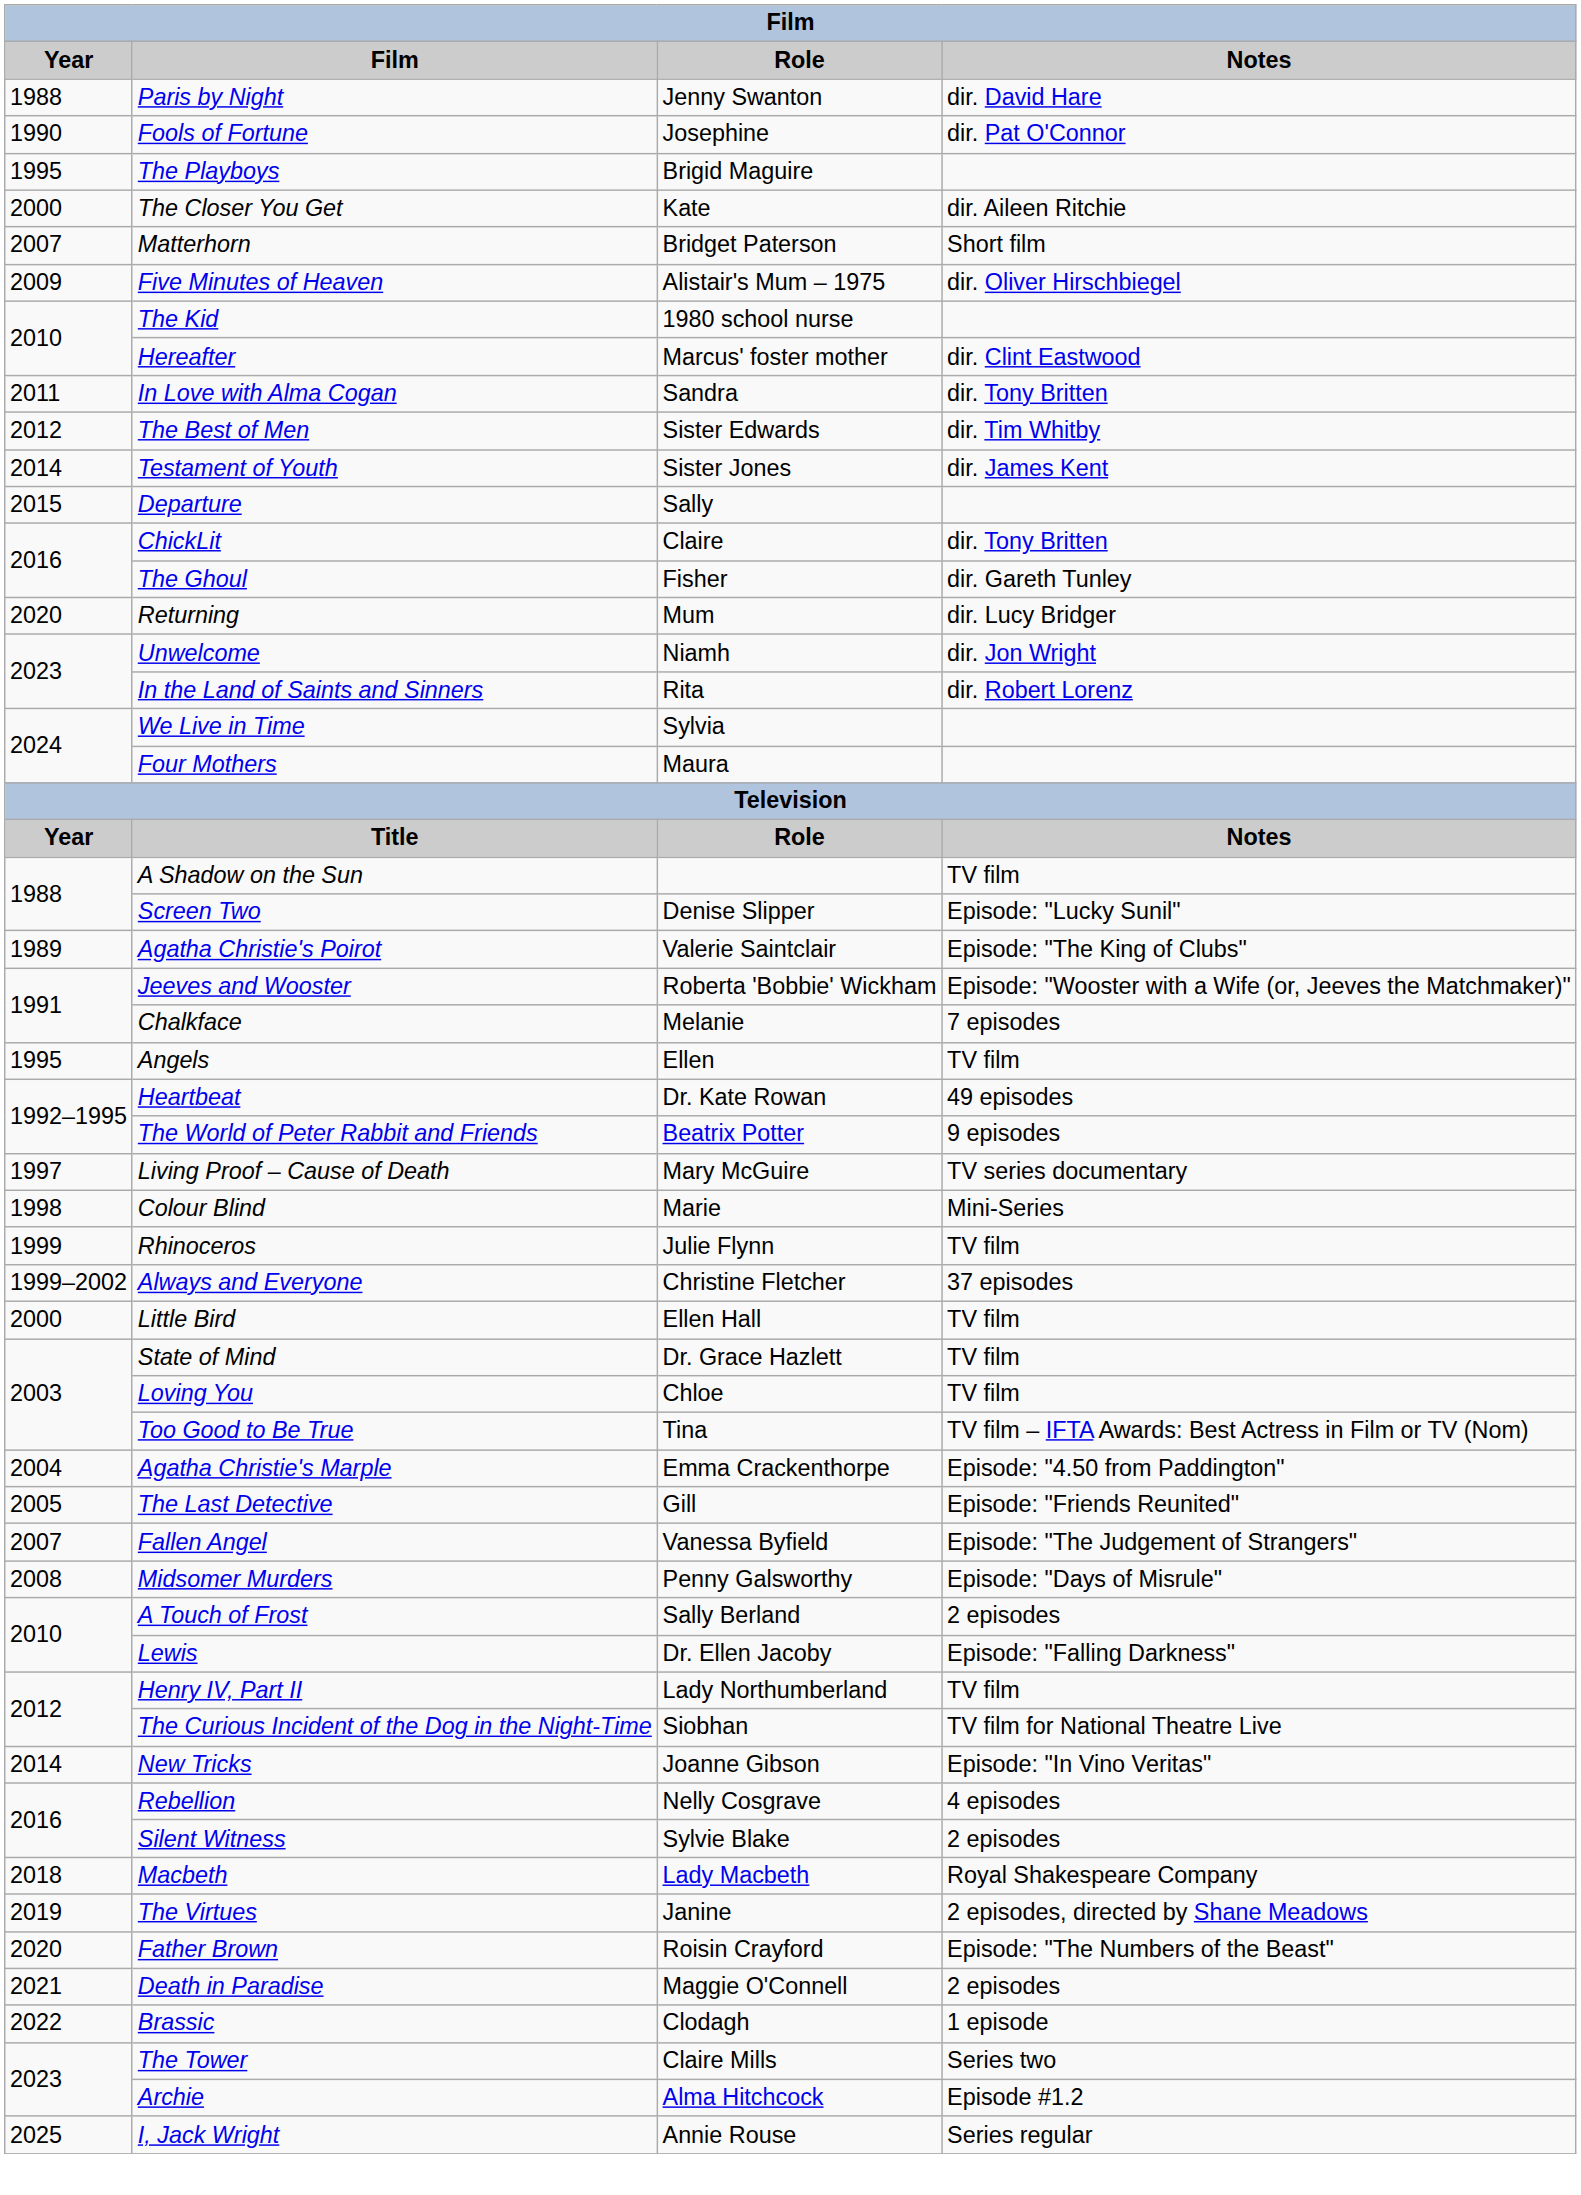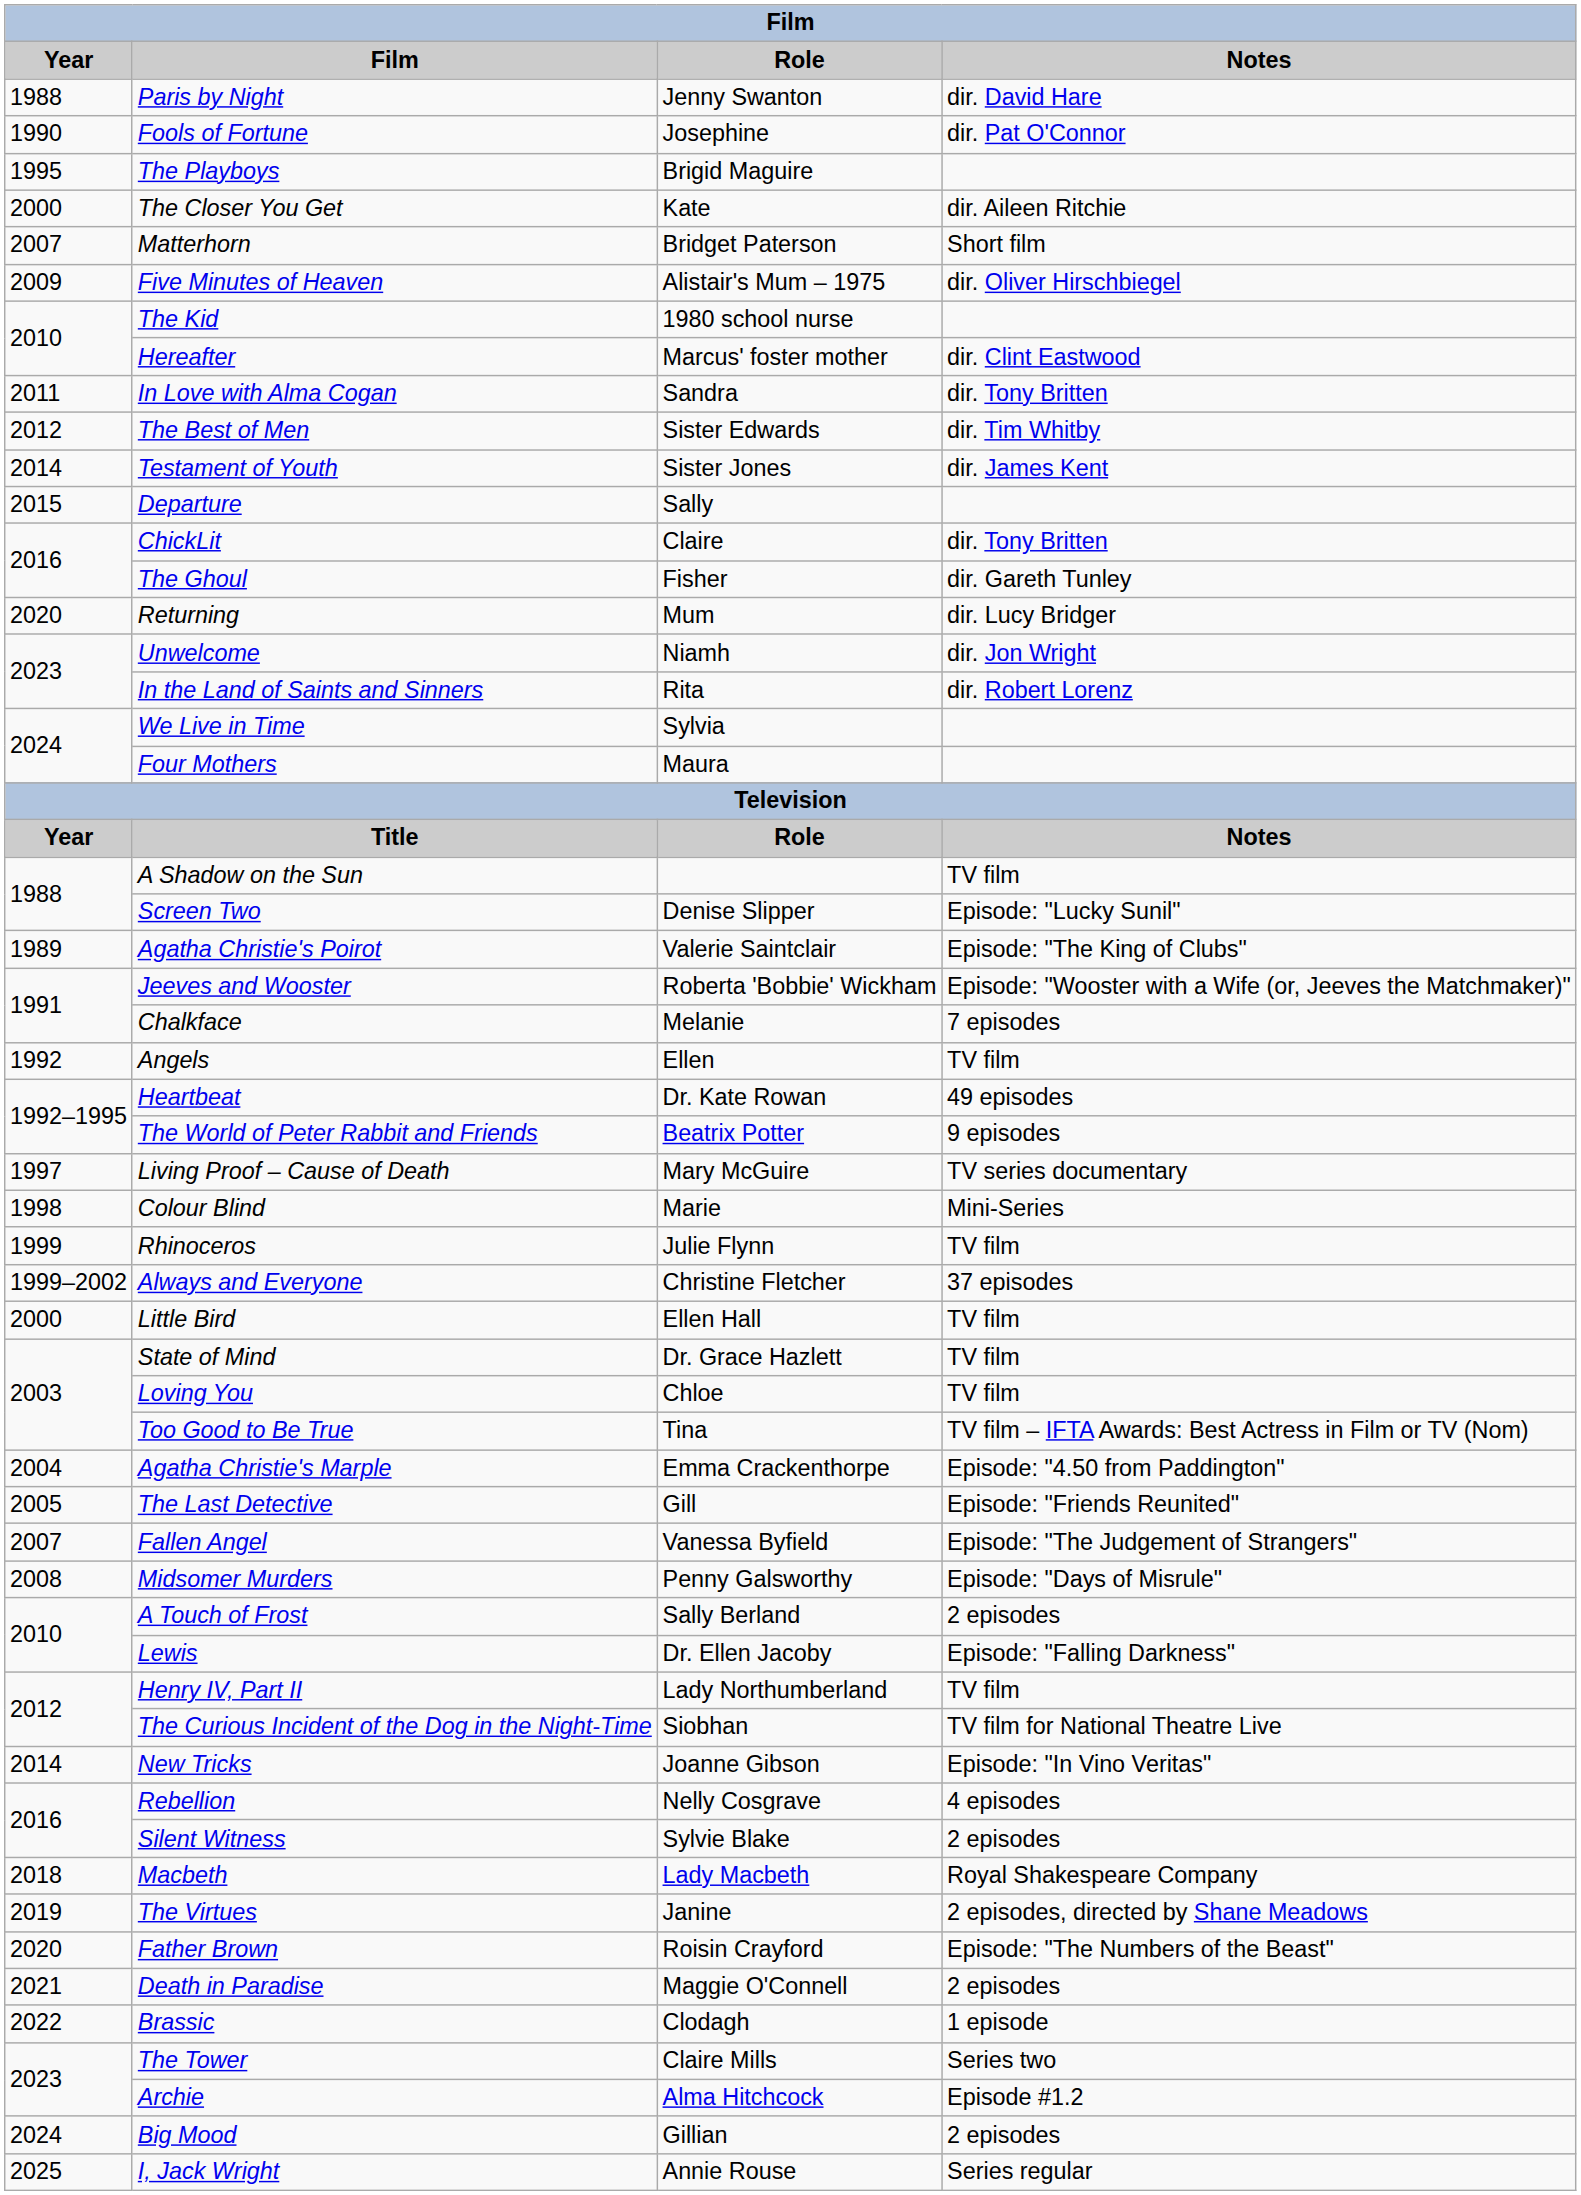Angels | Year: 1995 -> 1992
+ row: 2024 | Big Mood | Gillian | 2 episodes
